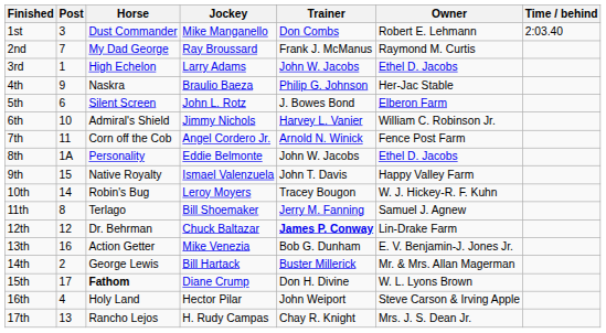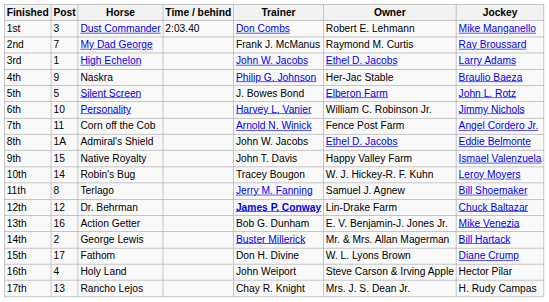columns swapped: Jockey <-> Time / behind
5th | Post: 6 -> 5
6th | Horse: Admiral's Shield -> Personality
8th | Horse: Personality -> Admiral's Shield
15th | Horse: bold -> normal
